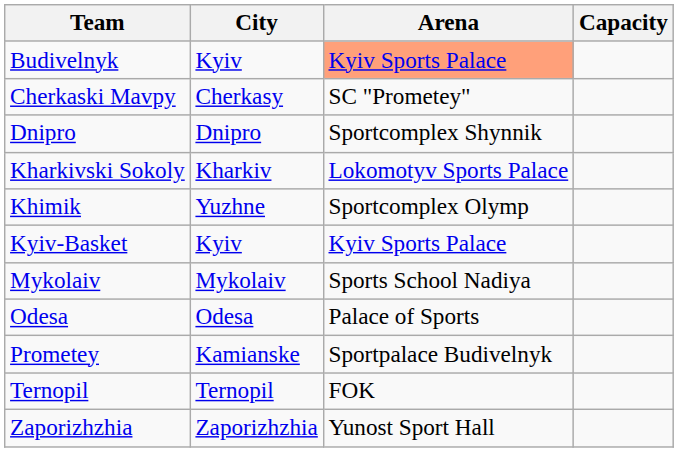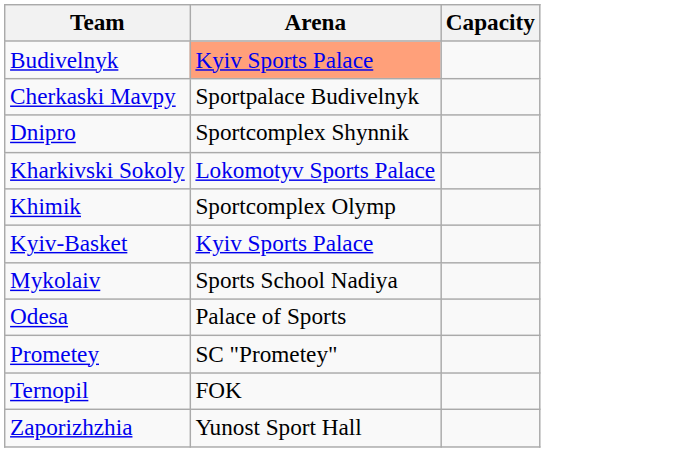- column: City | Kyiv | Cherkasy | Dnipro | Kharkiv | Yuzhne | Kyiv | Mykolaiv | Odesa | Kamianske | Ternopil | Zaporizhzhia
Cherkaski Mavpy | Arena: SC "Prometey" -> Sportpalace Budivelnyk
Prometey | Arena: Sportpalace Budivelnyk -> SC "Prometey"
